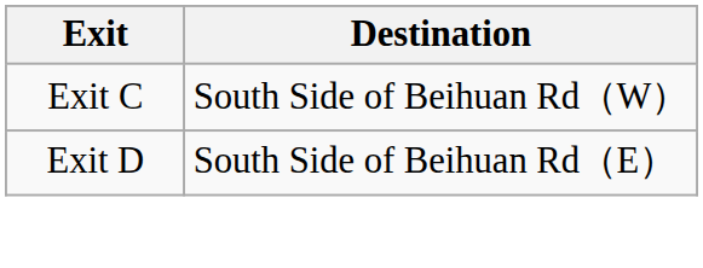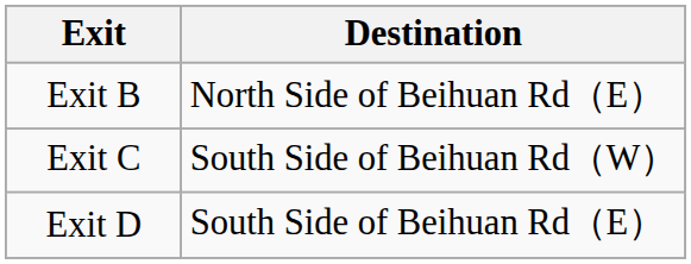+ row: Exit B | North Side of Beihuan Rd（E）
